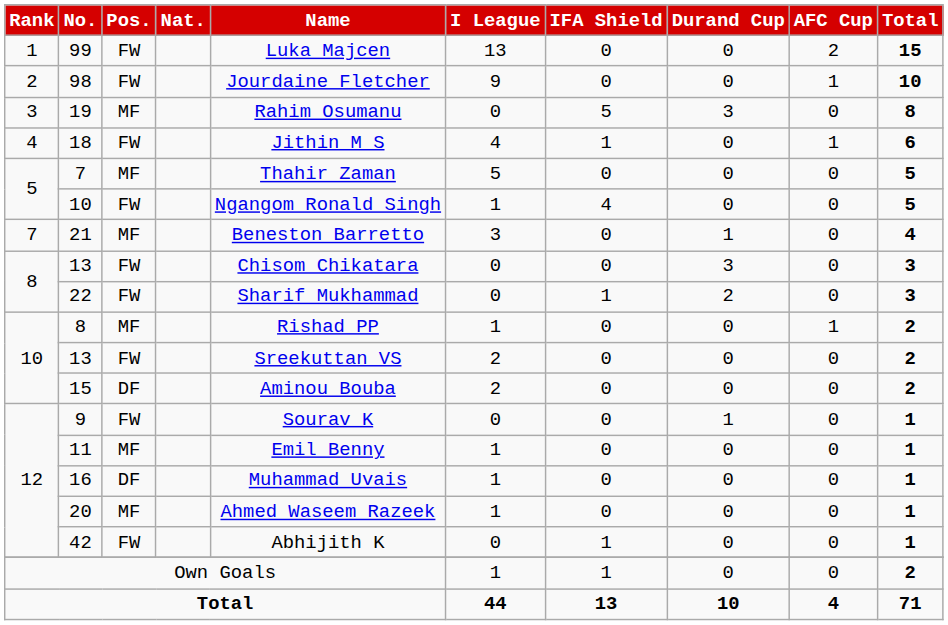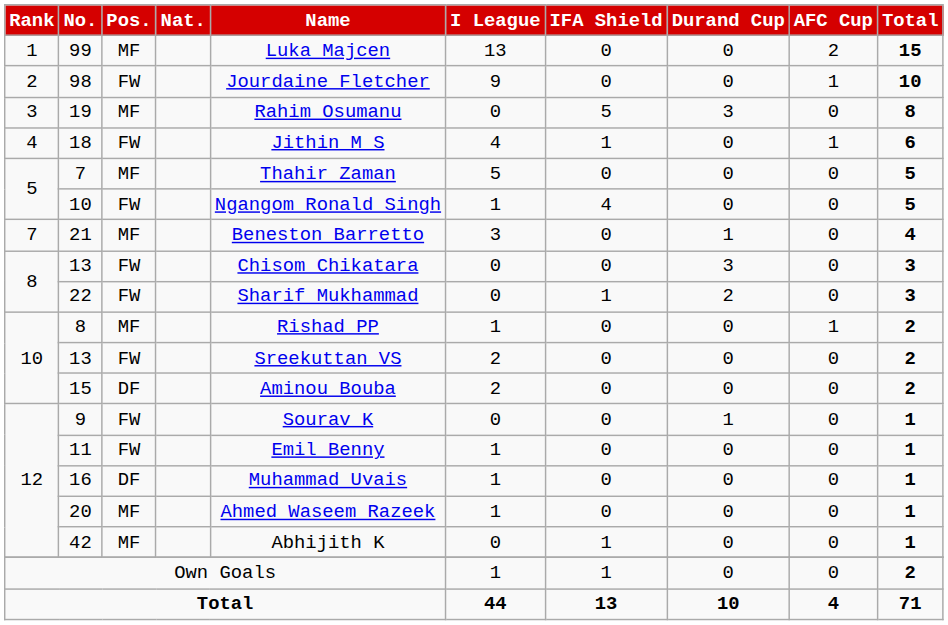99 | Pos.: FW -> MF
11 | Pos.: MF -> FW
42 | Pos.: FW -> MF
